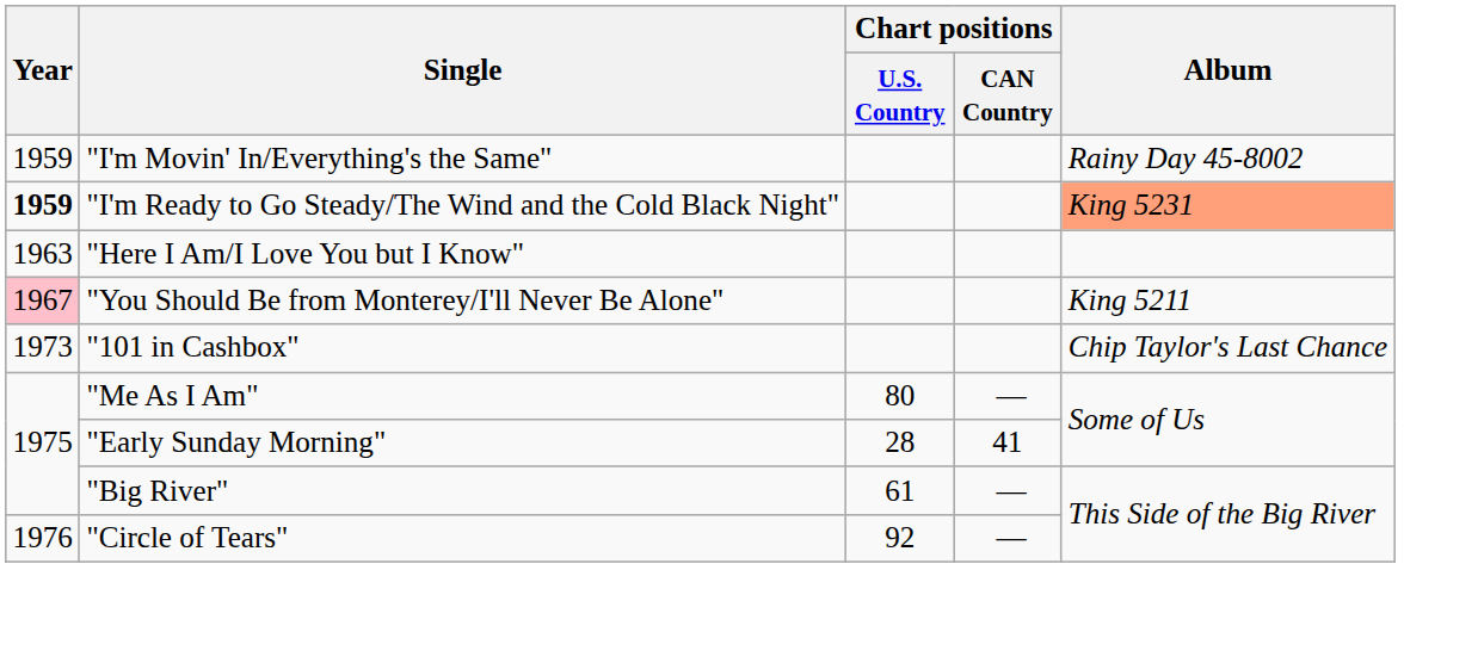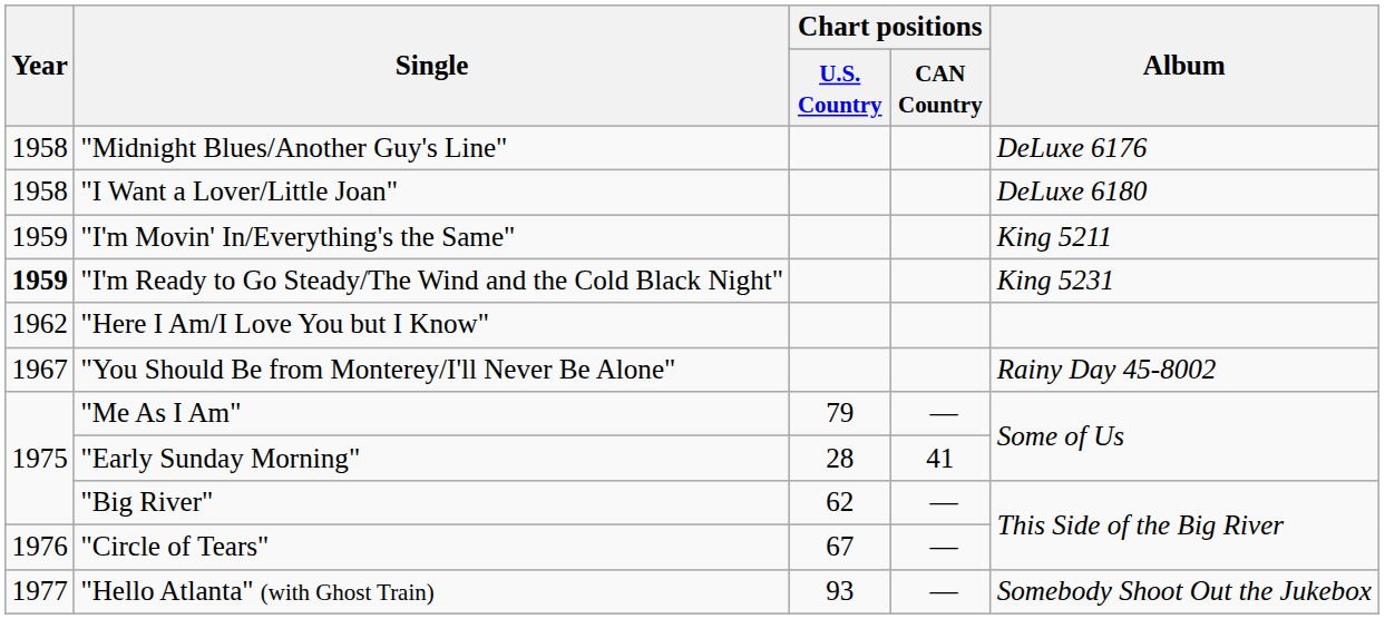+ row: 1958 | "Midnight Blues/Another Guy's Line" | DeLuxe 6176
+ row: 1958 | "I Want a Lover/Little Joan" | DeLuxe 6180
"I'm Movin' In/Everything's the Same" | Album: Rainy Day 45-8002 -> King 5211
"I'm Ready to Go Steady/The Wind and the Cold Black Night" | Album: lightsalmon background -> no background
"Here I Am/I Love You but I Know" | Year: 1963 -> 1962
"You Should Be from Monterey/I'll Never Be Alone" | Year: pink background -> no background
"You Should Be from Monterey/I'll Never Be Alone" | Album: King 5211 -> Rainy Day 45-8002
- row: 1973 | "101 in Cashbox" | Chip Taylor's Last Chance
"Me As I Am" | Chart positions / U.S. Country: 80 -> 79
"Big River" | Chart positions / U.S. Country: 61 -> 62
"Circle of Tears" | Chart positions / U.S. Country: 92 -> 67
+ row: 1977 | "Hello Atlanta" (with Ghost Train) | 93 | — | Somebody Shoot Out the Jukebox
